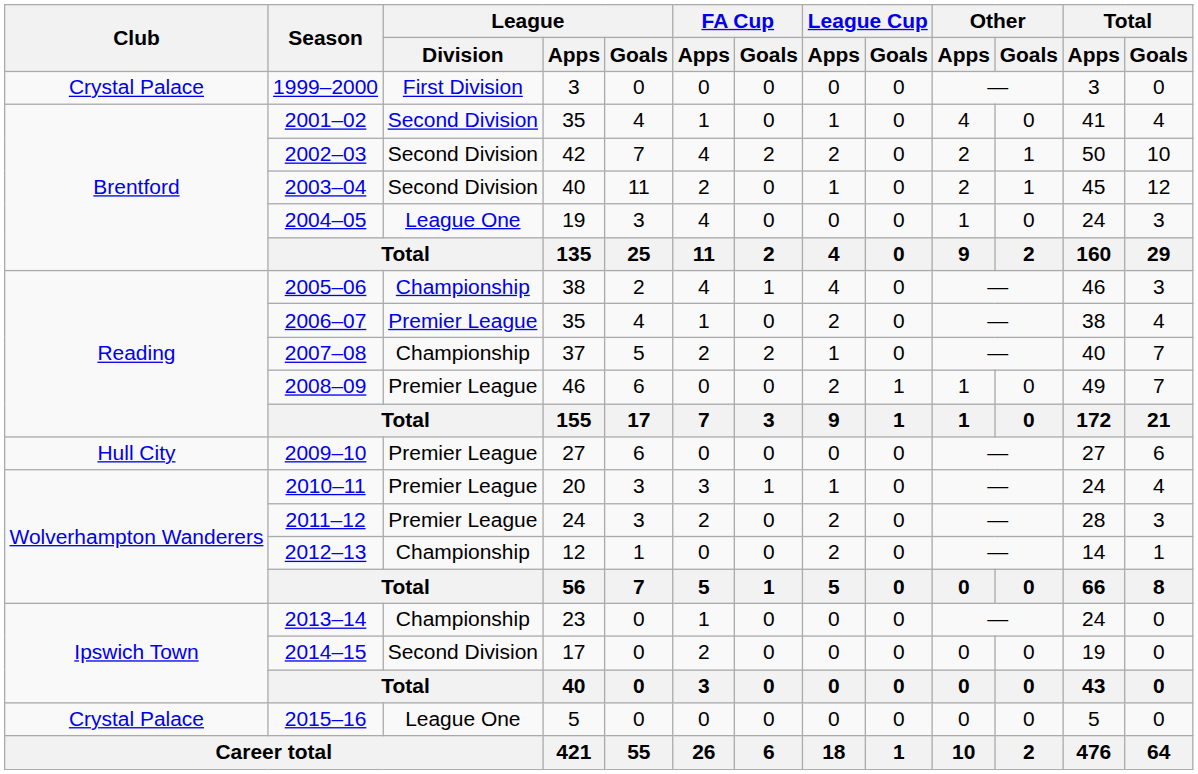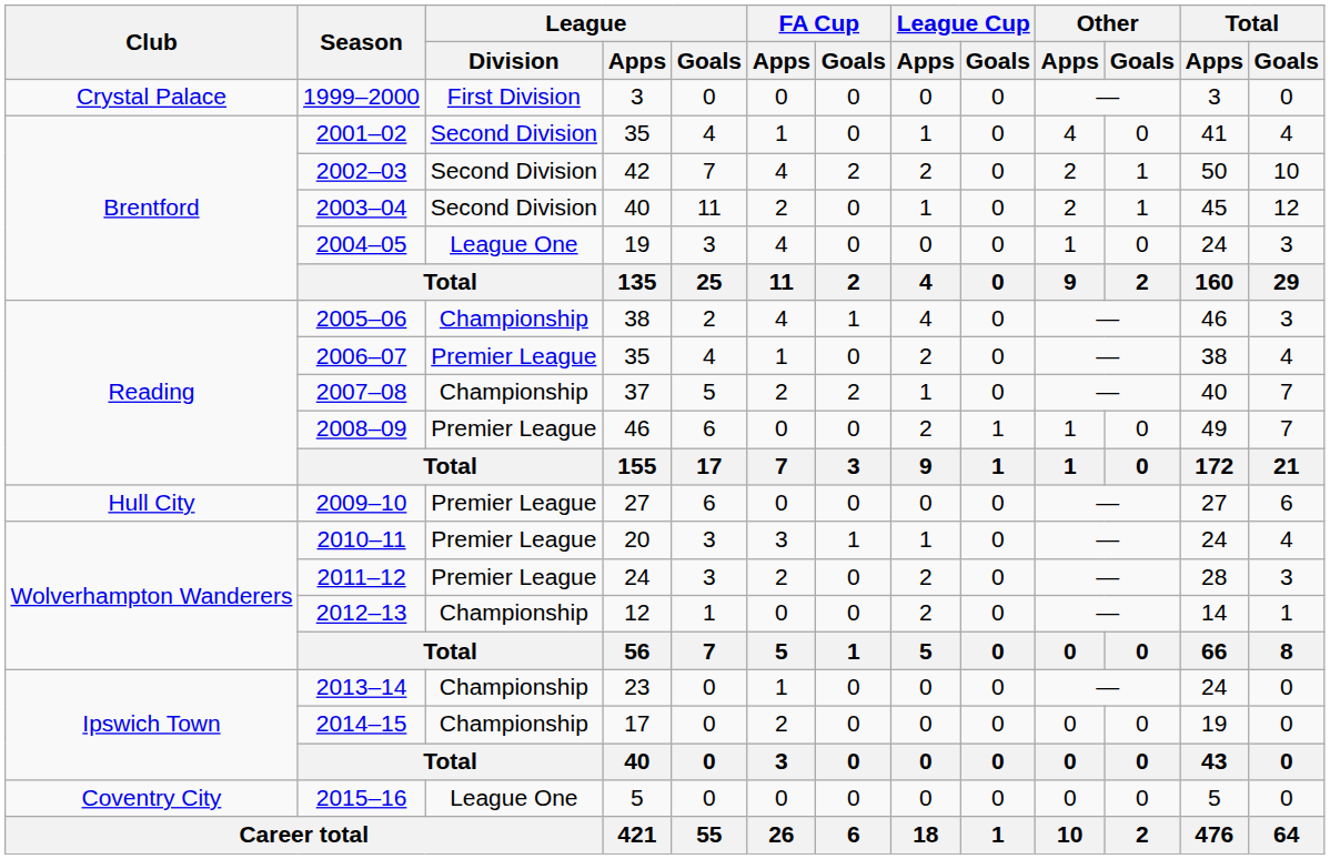2014–15 | League / Division: Second Division -> Championship
2015–16 | Club: Crystal Palace -> Coventry City
